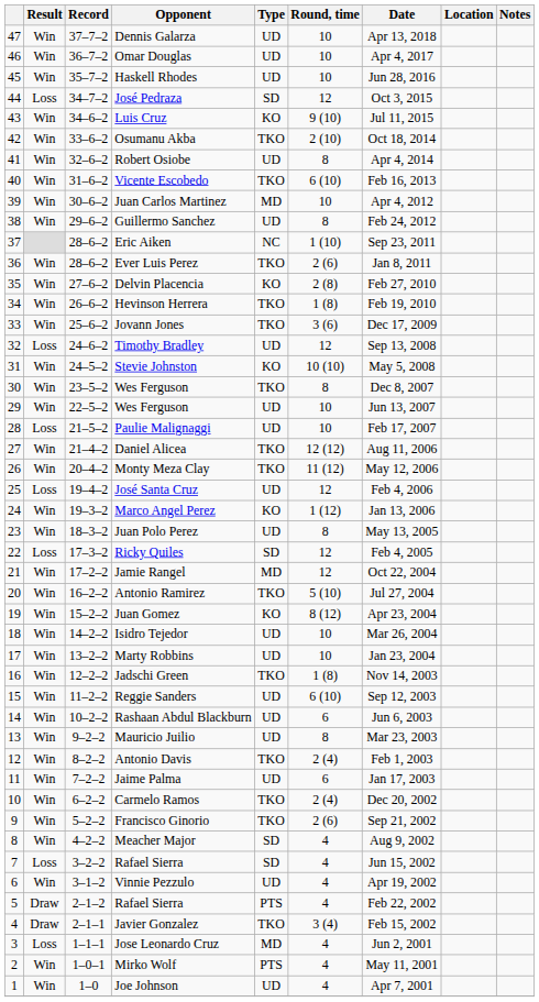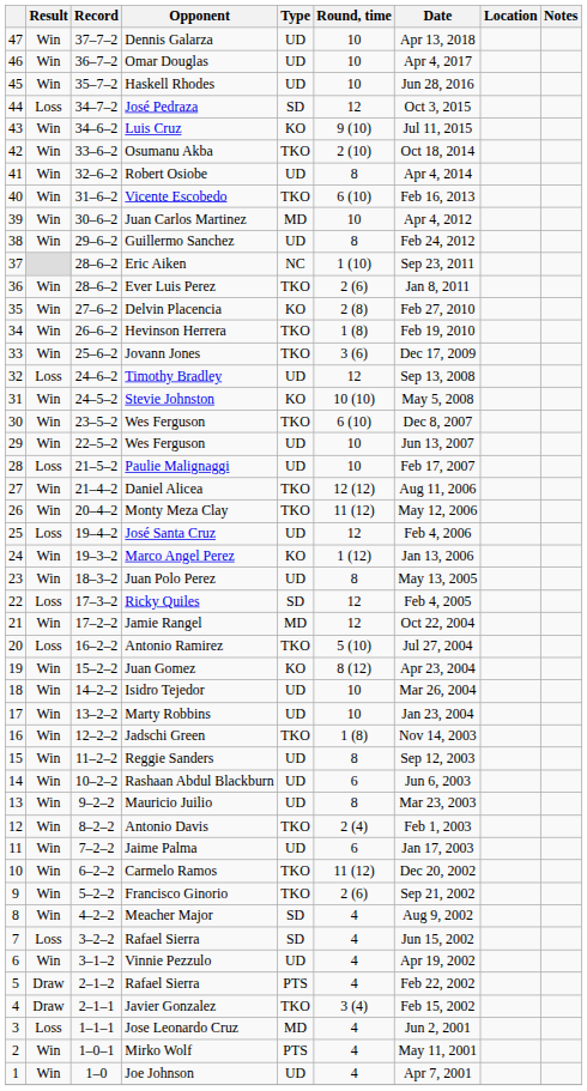30 / Wes Ferguson | Round, time: 8 -> 6 (10)
Antonio Ramirez | Result: Win -> Loss
Reggie Sanders | Round, time: 6 (10) -> 8
Carmelo Ramos | Round, time: 2 (4) -> 11 (12)
